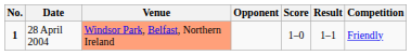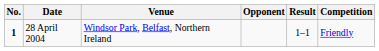- column: Score | 1–0
28 April 2004 | Venue: lightsalmon background -> no background
